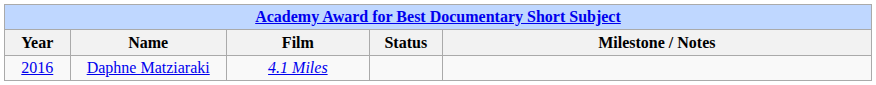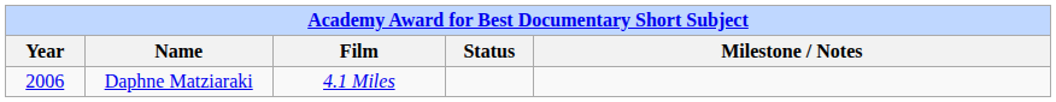Daphne Matziaraki | Year: 2016 -> 2006
